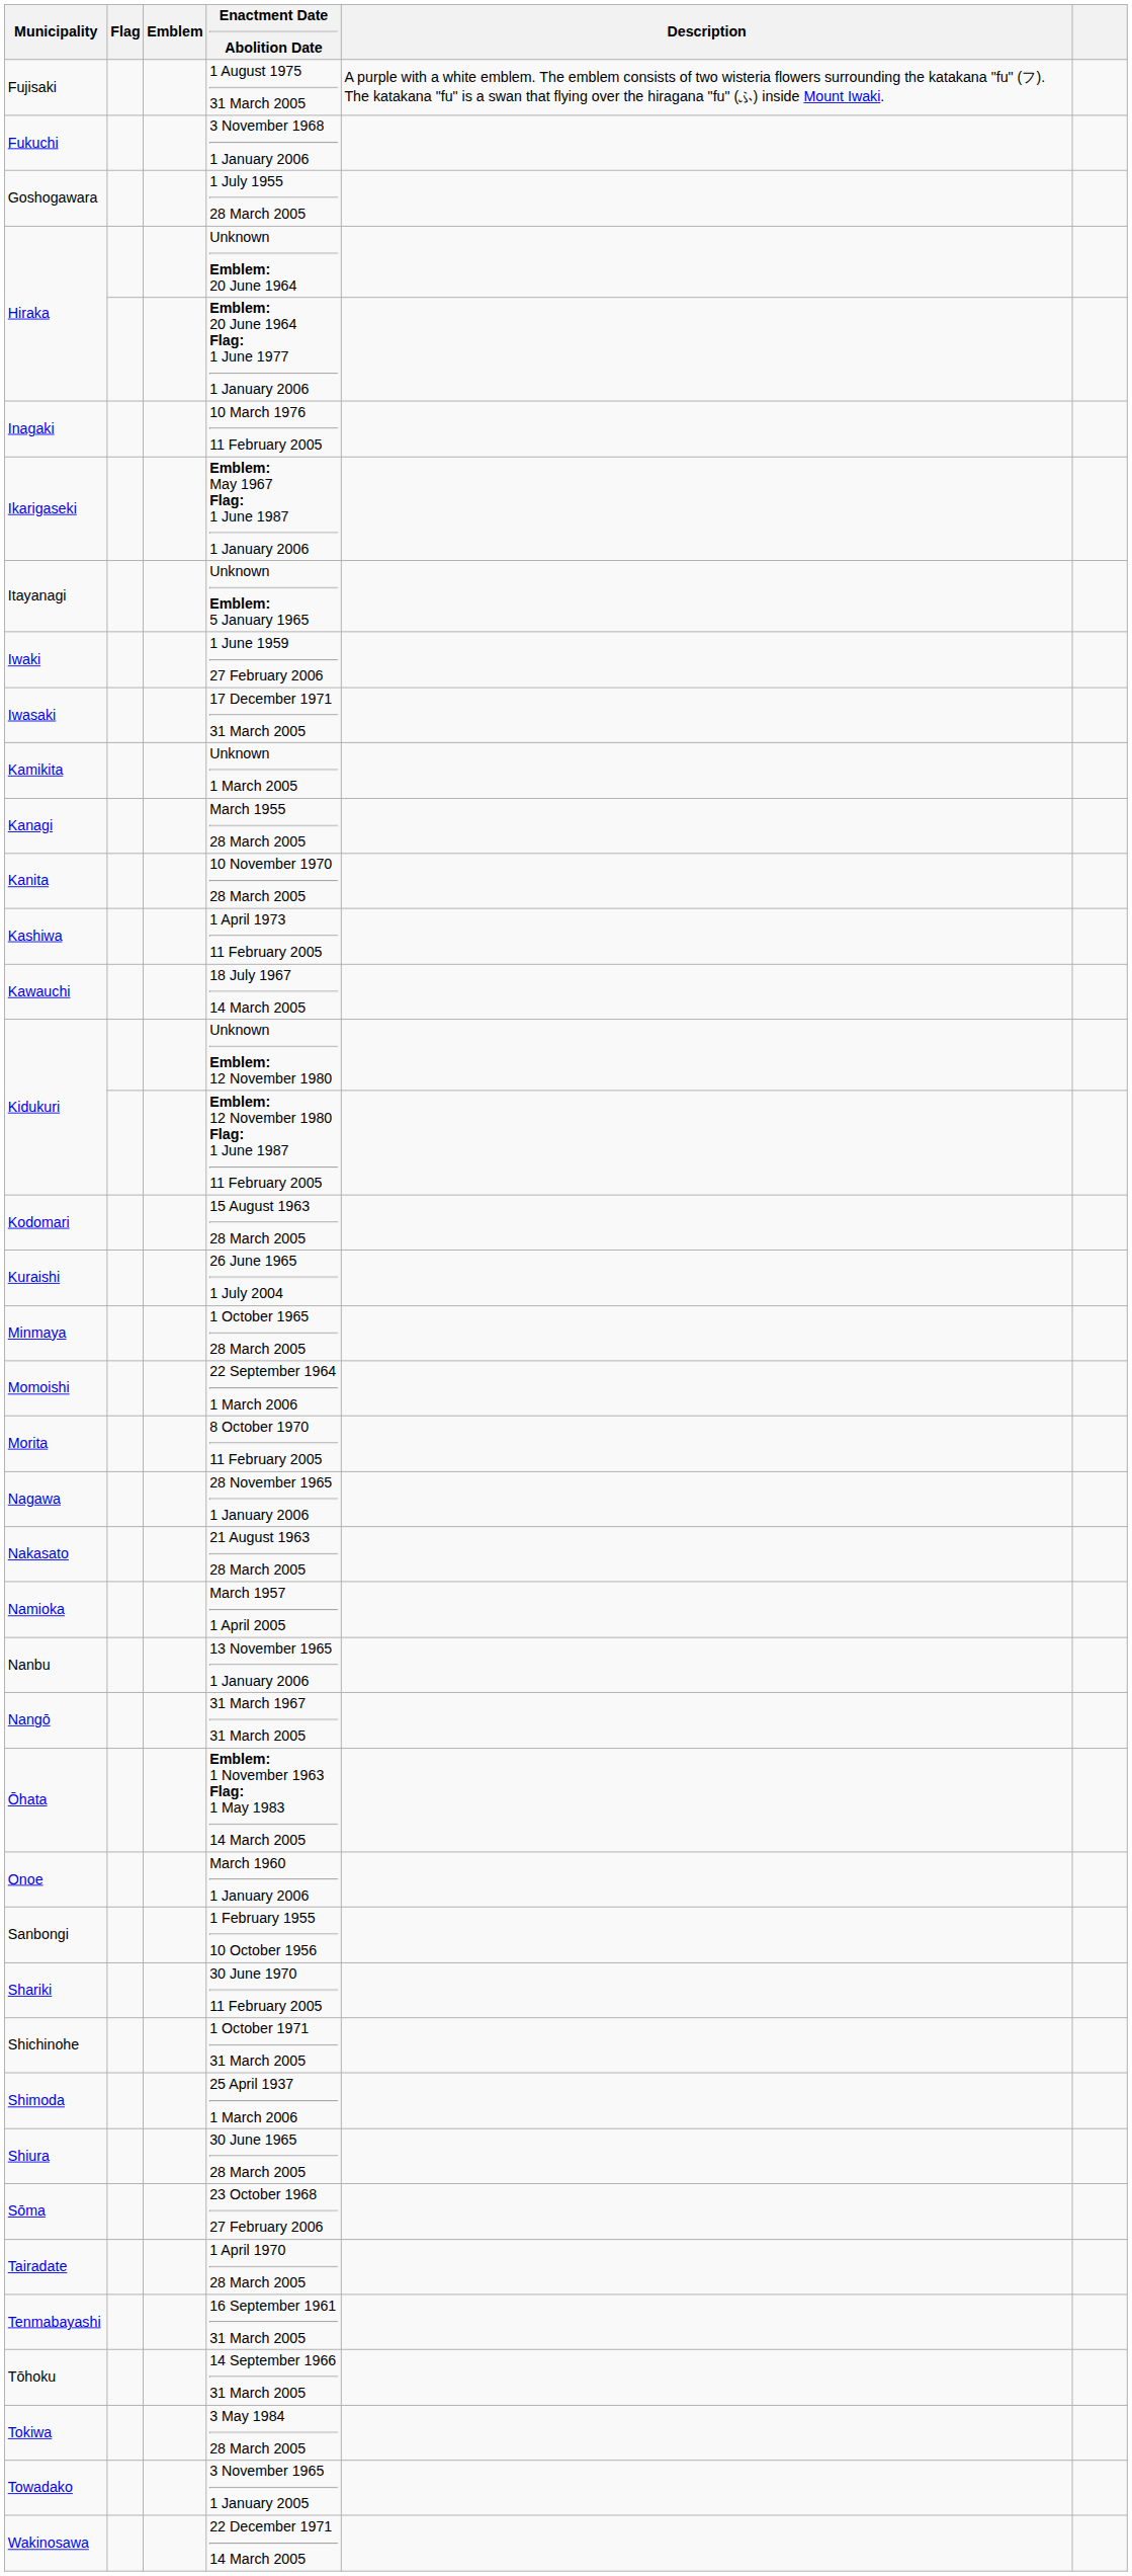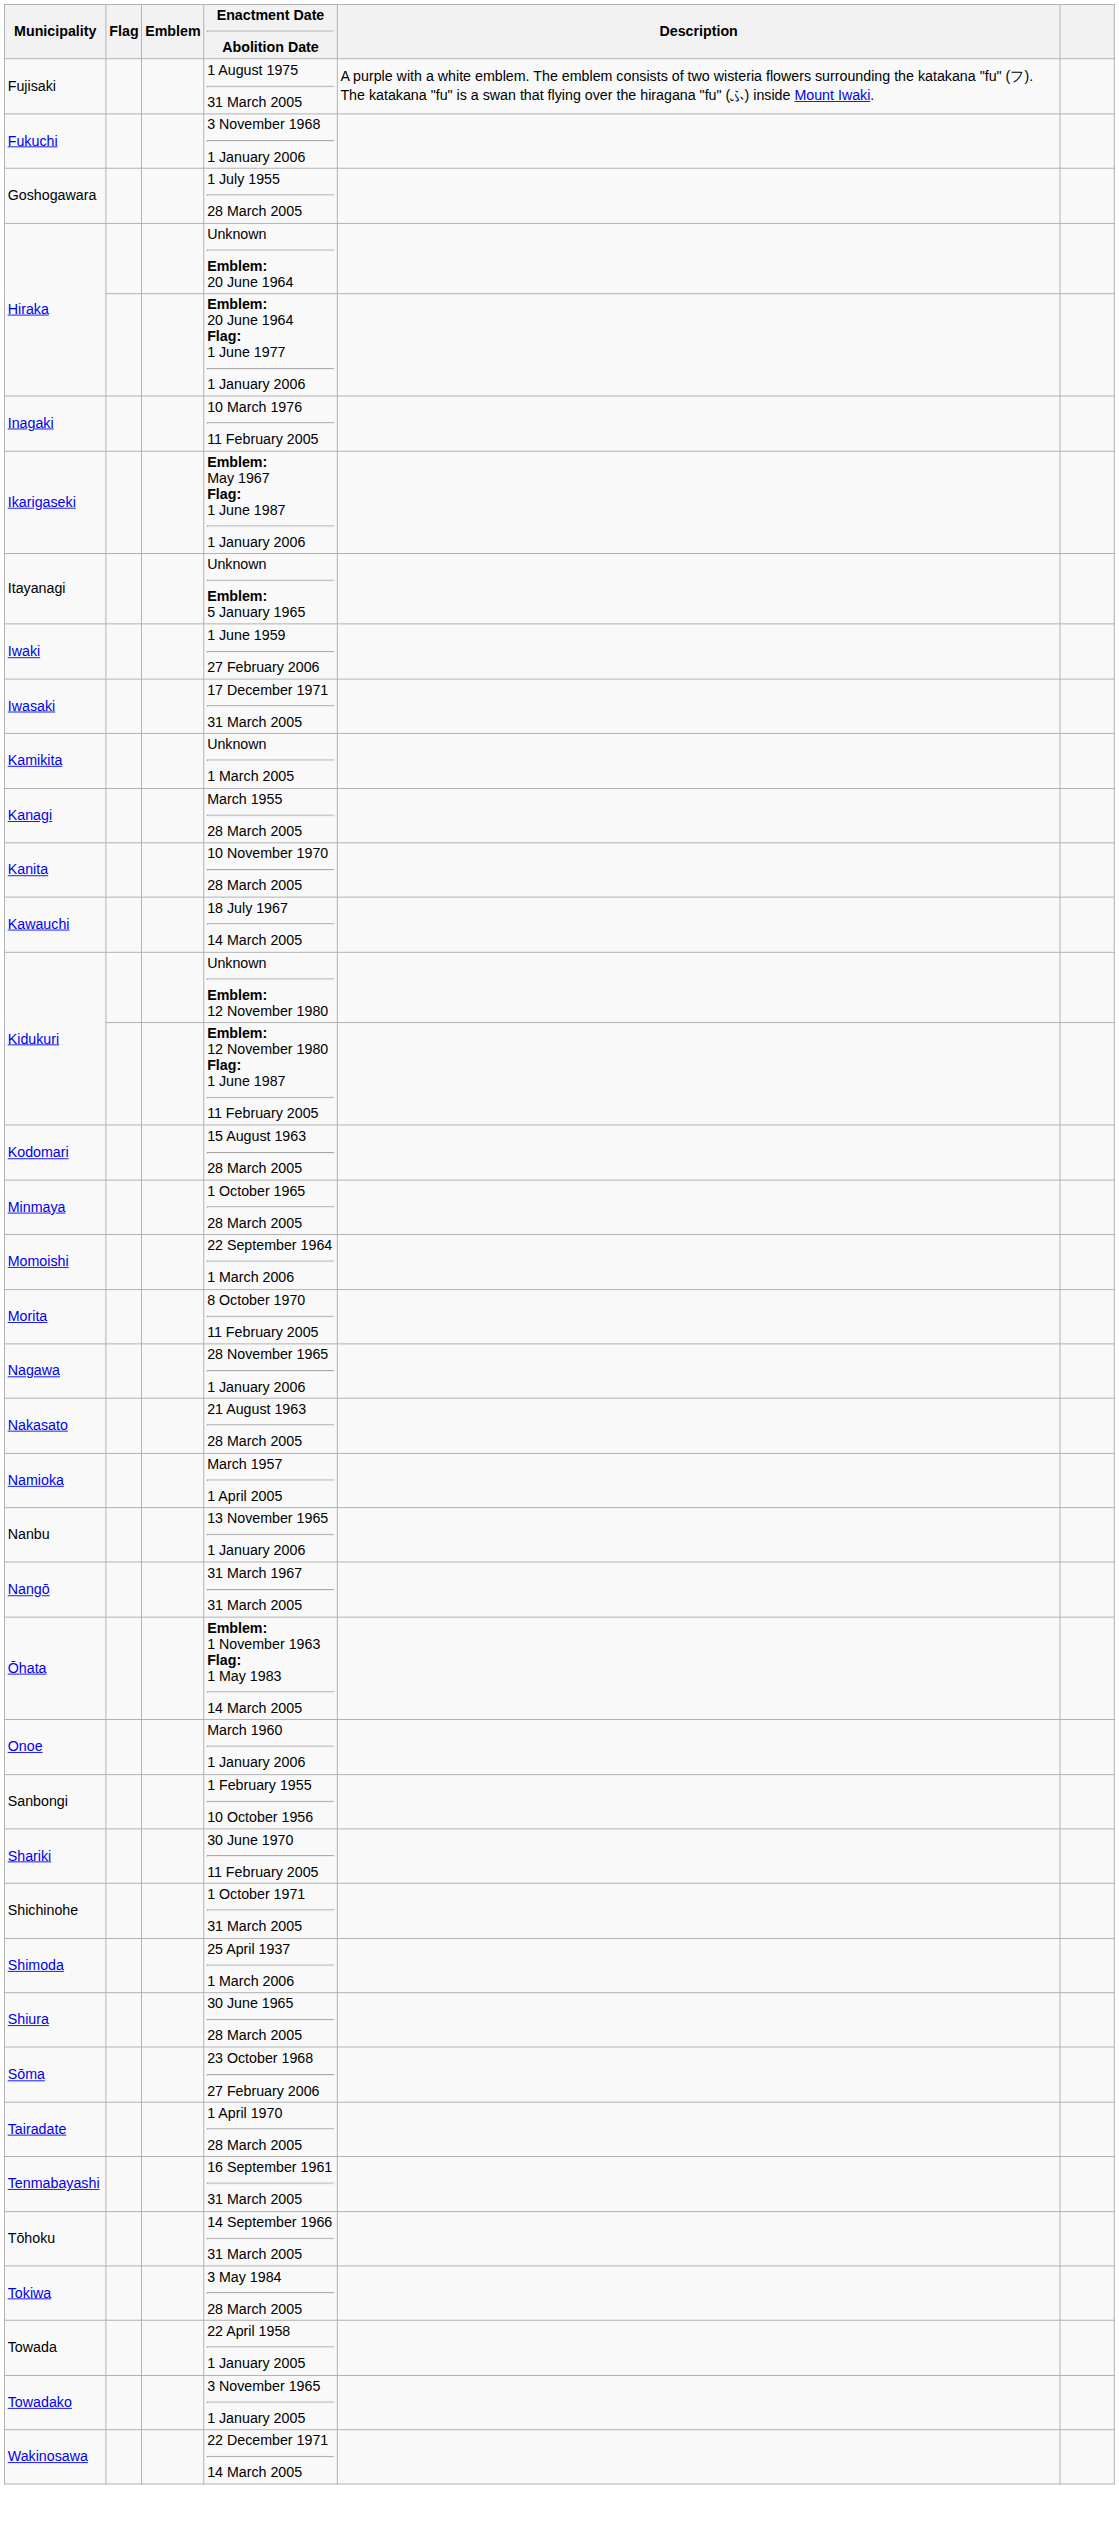- row: Kashiwa | 1 April 1973 11 February 2005
- row: Kuraishi | 26 June 1965 1 July 2004
+ row: Towada | 22 April 1958 1 January 2005
